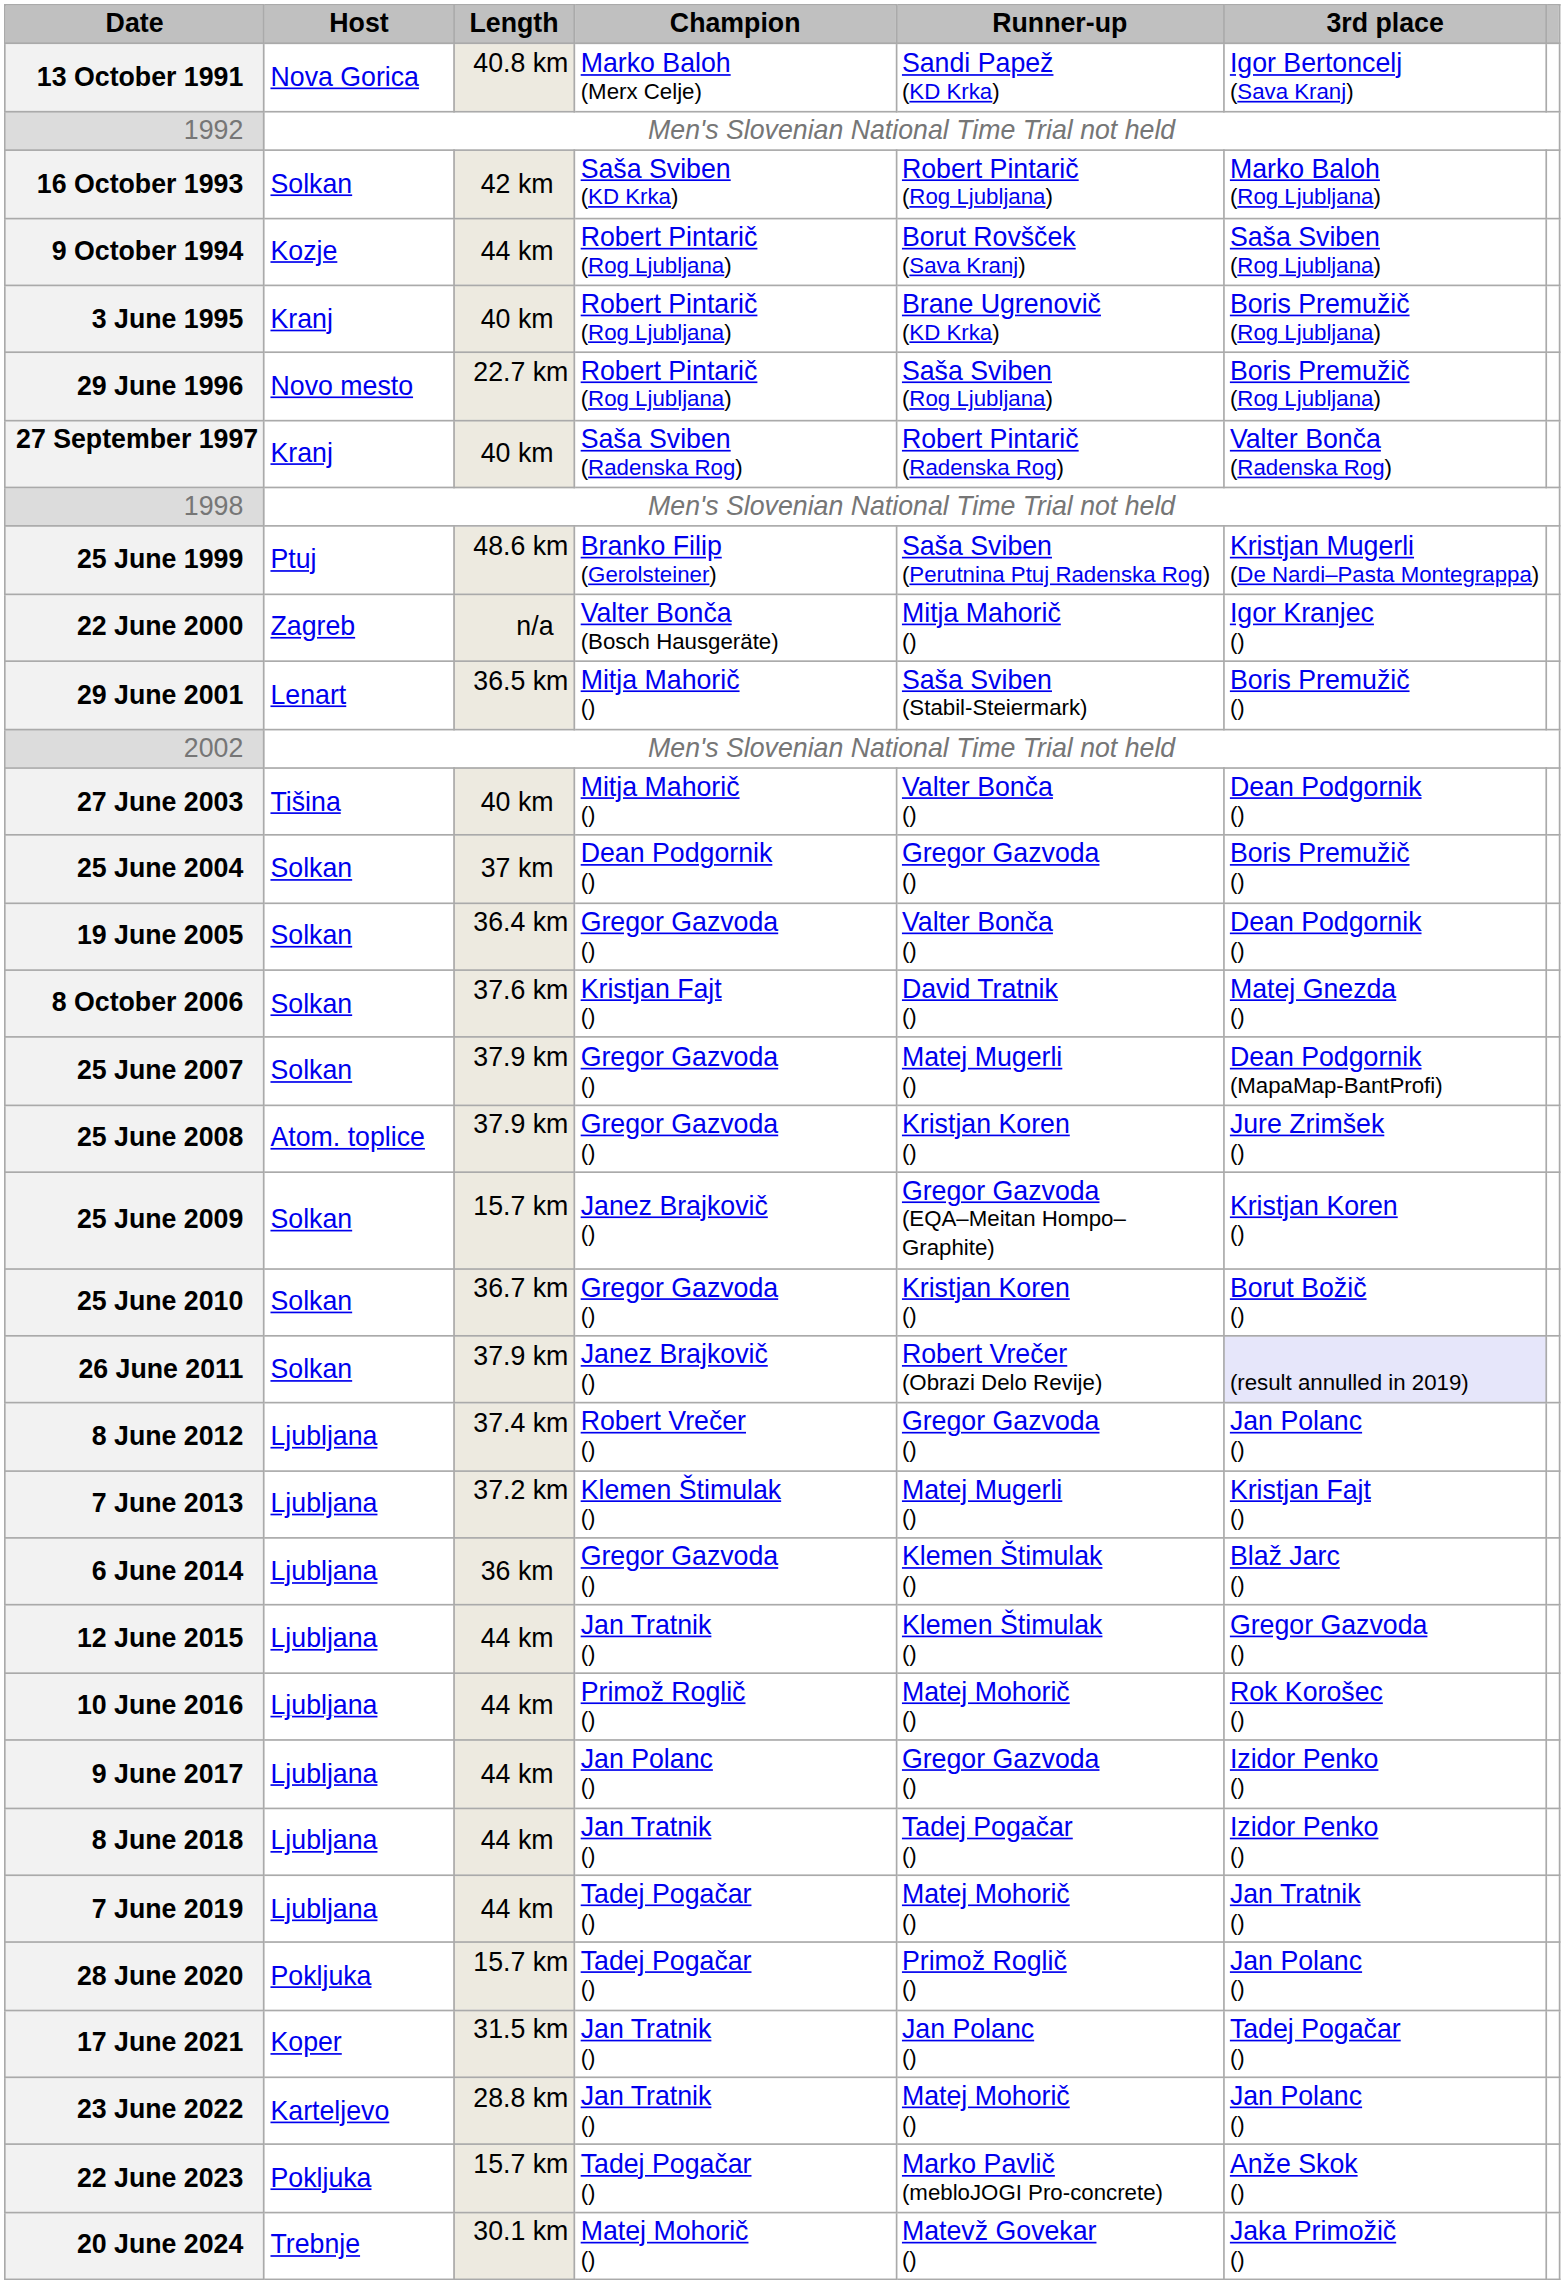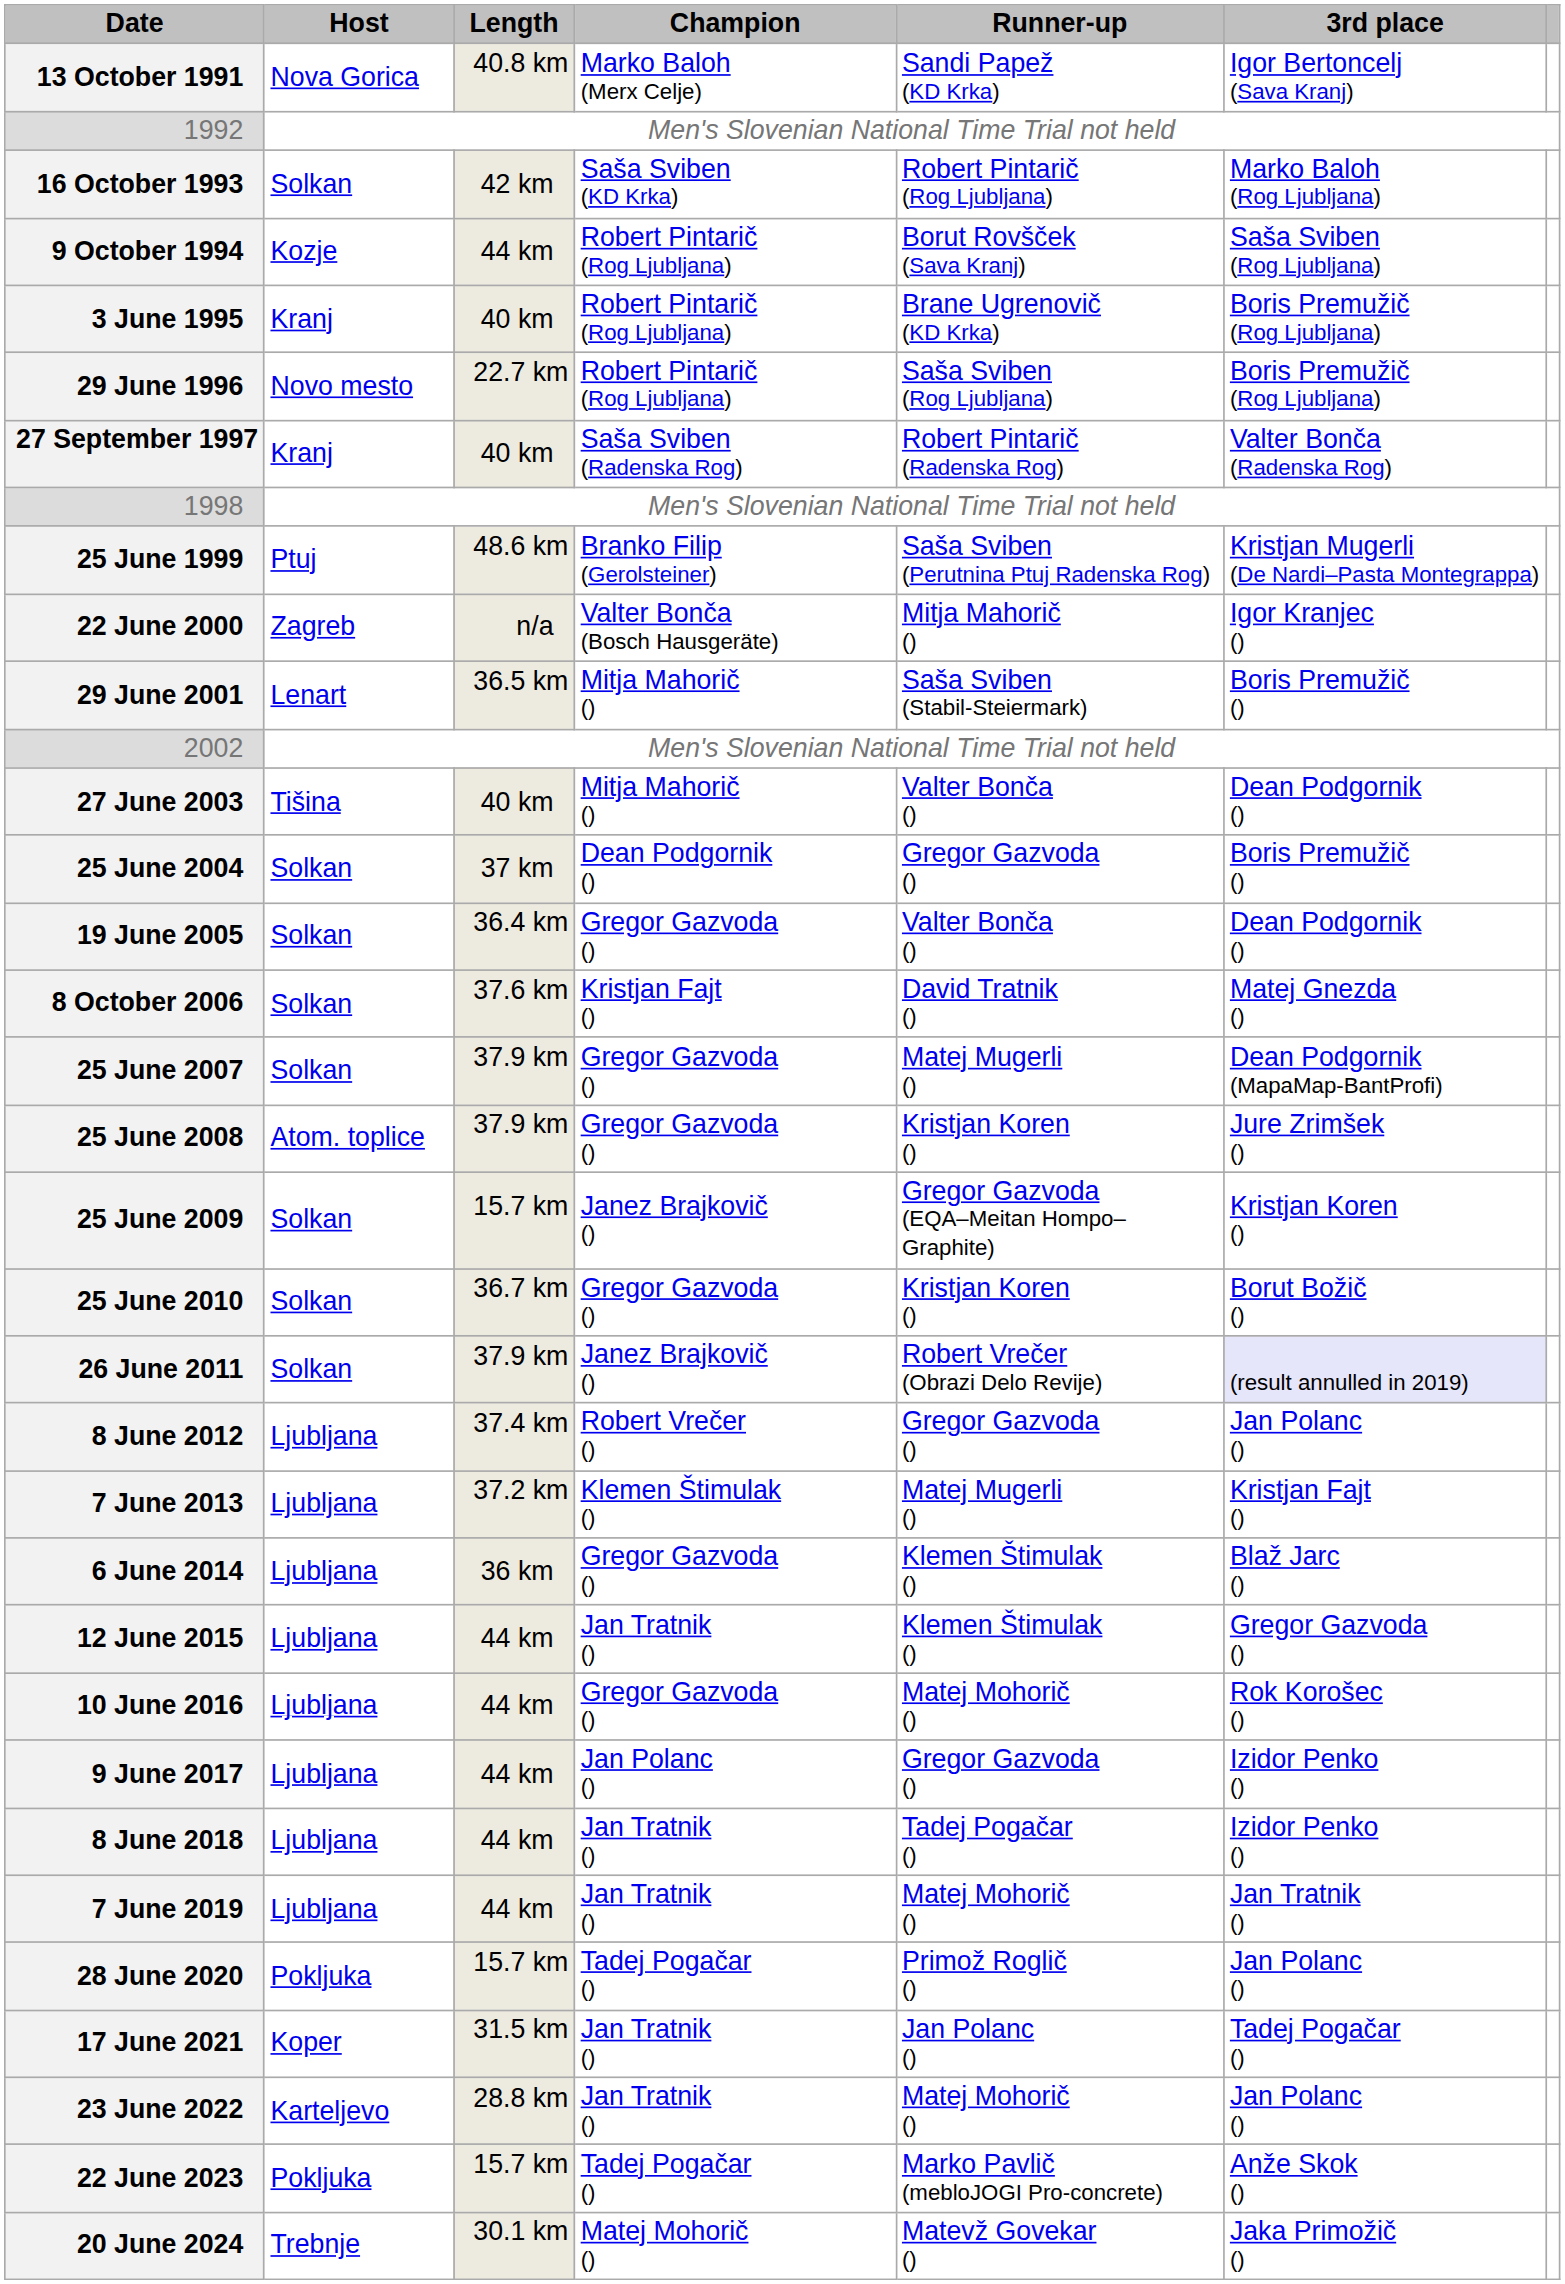10 June 2016 | Champion: Primož Roglič () -> Gregor Gazvoda ()
7 June 2019 | Champion: Tadej Pogačar () -> Jan Tratnik ()
